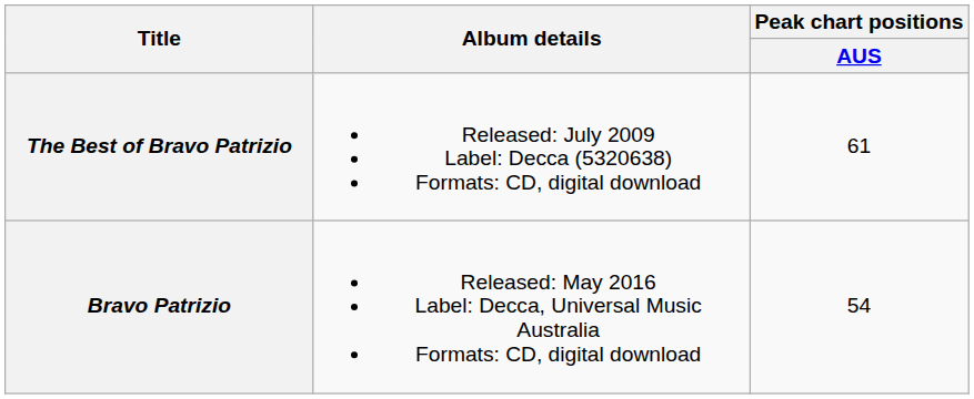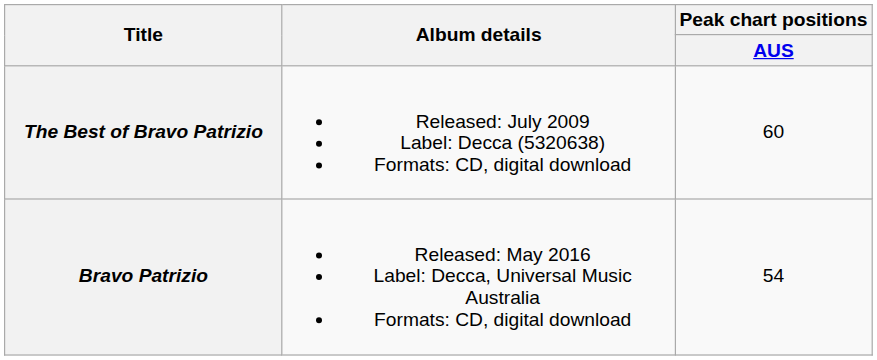The Best of Bravo Patrizio | Peak chart positions / AUS: 61 -> 60
